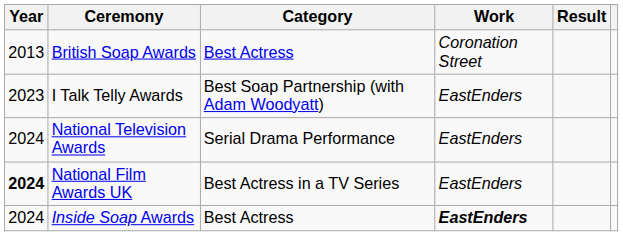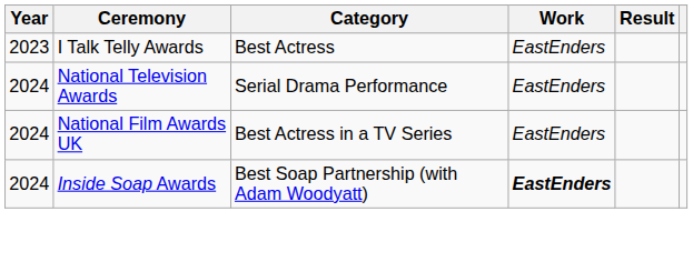- row: 2013 | British Soap Awards | Best Actress | Coronation Street
I Talk Telly Awards | Category: Best Soap Partnership (with Adam Woodyatt) -> Best Actress
National Film Awards UK | Year: bold -> normal
Inside Soap Awards | Category: Best Actress -> Best Soap Partnership (with Adam Woodyatt)
